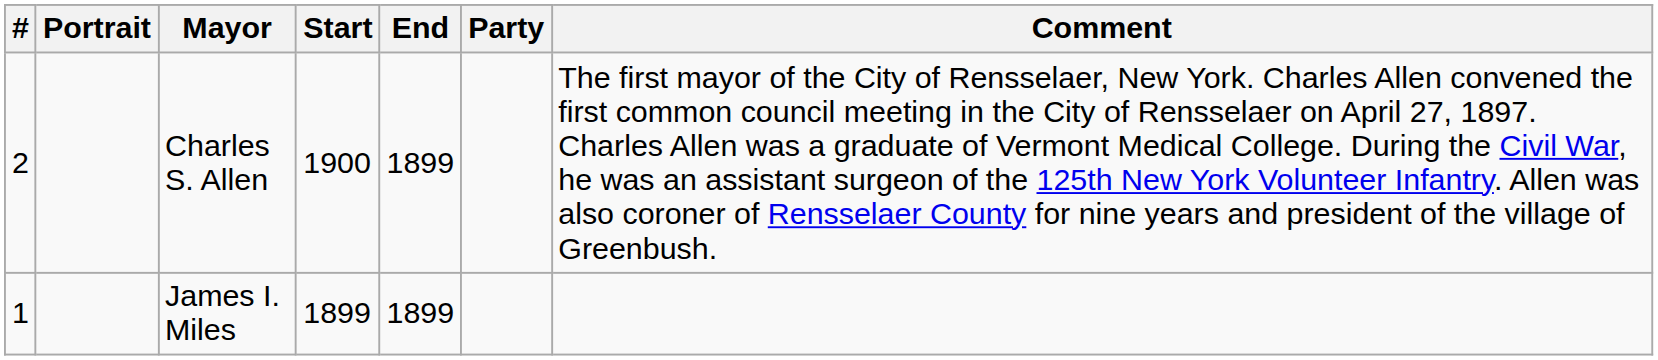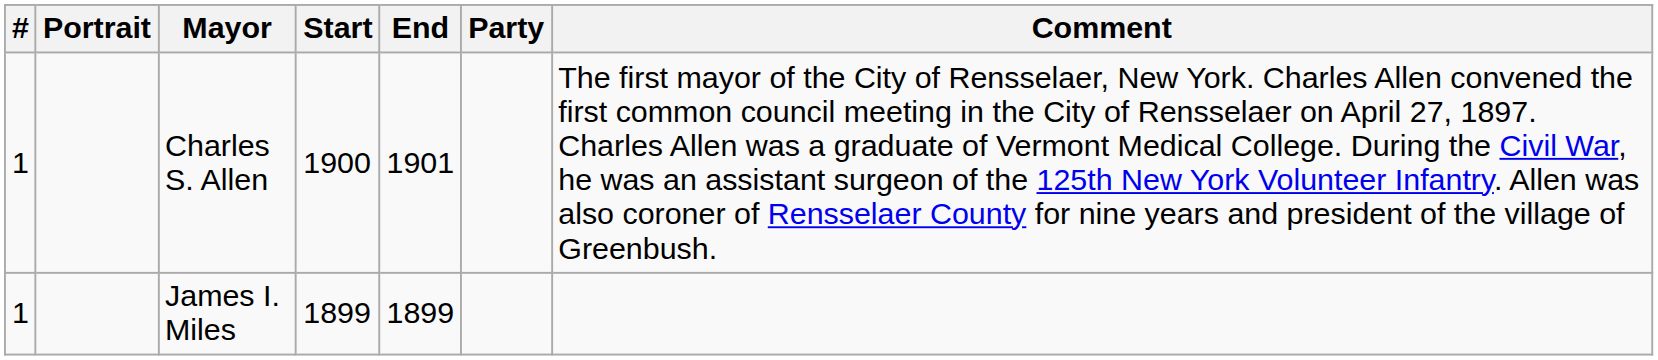Charles S. Allen | #: 2 -> 1
Charles S. Allen | End: 1899 -> 1901
